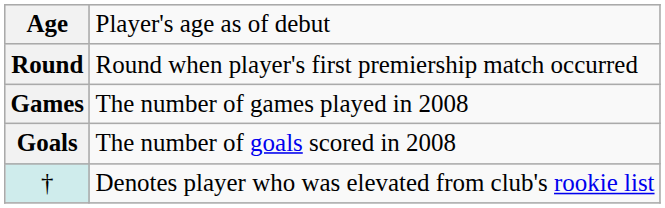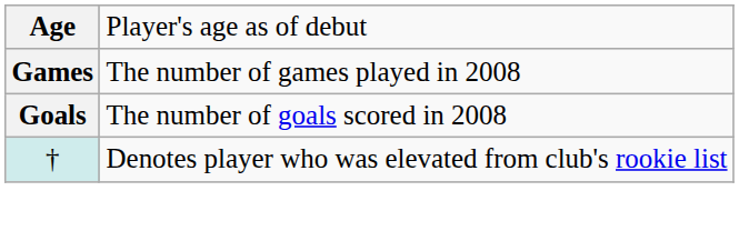- row: Round | Round when player's first premiership match occurred
